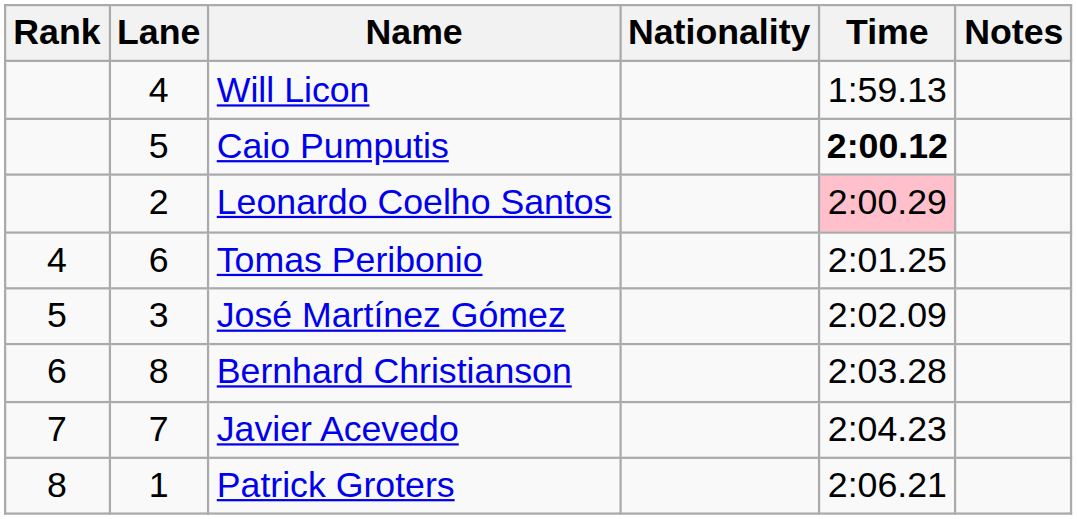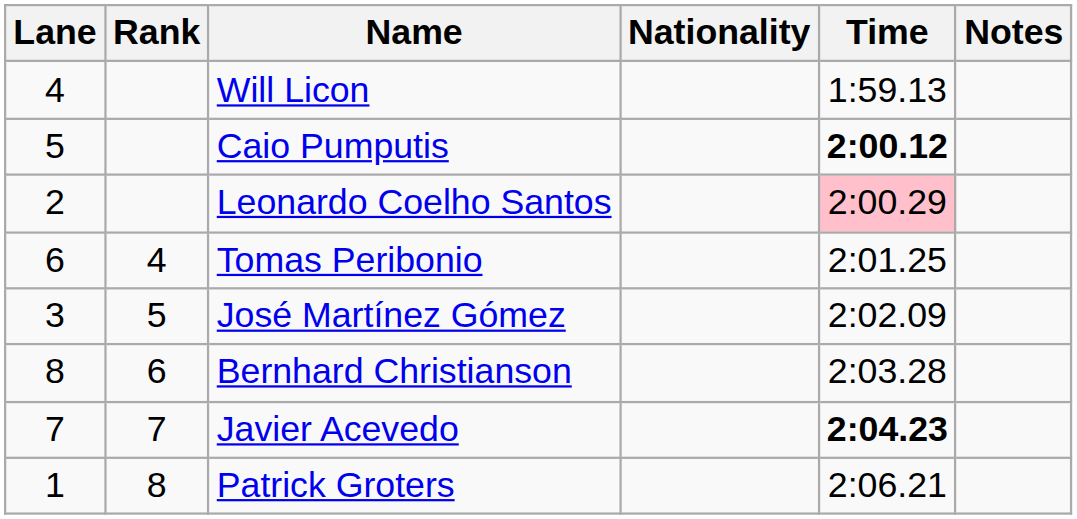columns swapped: Rank <-> Lane
Javier Acevedo | Time: normal -> bold
